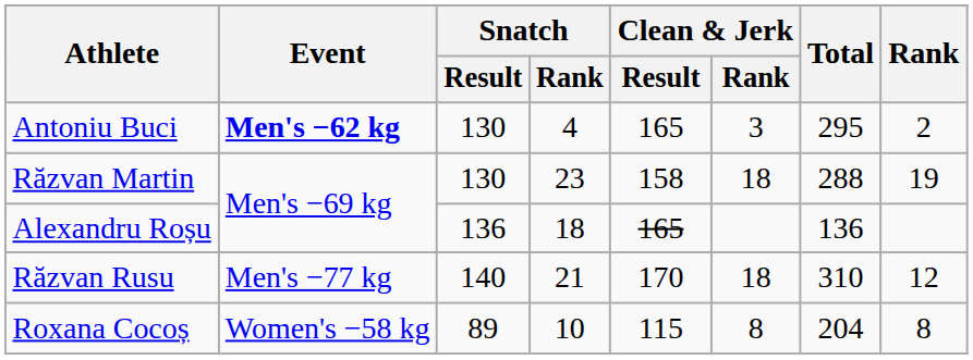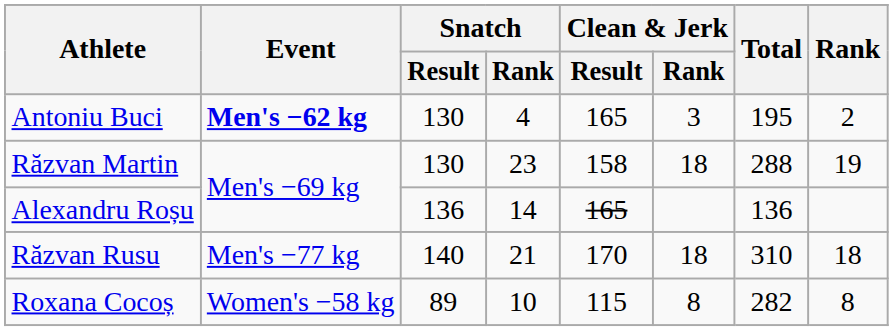Antoniu Buci | Total: 295 -> 195
Alexandru Roșu | Snatch / Rank: 18 -> 14
Răzvan Rusu | Rank: 12 -> 18
Roxana Cocoș | Total: 204 -> 282
